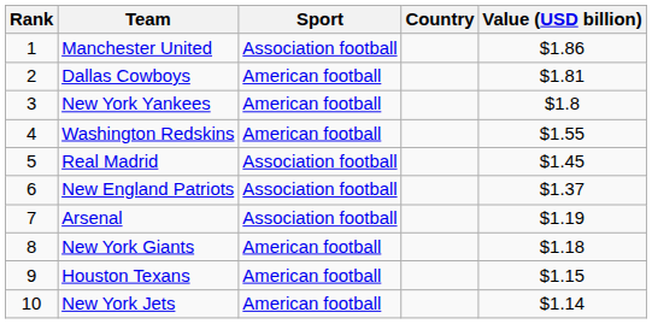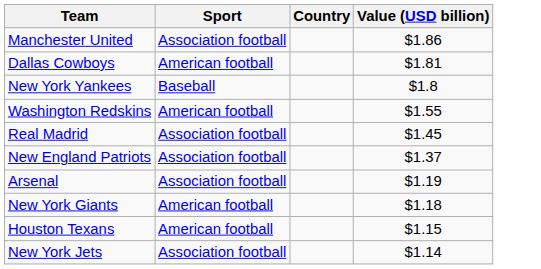- column: Rank | 1 | 2 | 3 | 4 | 5 | 6 | 7 | 8 | 9 | 10
New York Yankees | Sport: American football -> Baseball
New York Jets | Sport: American football -> Association football
